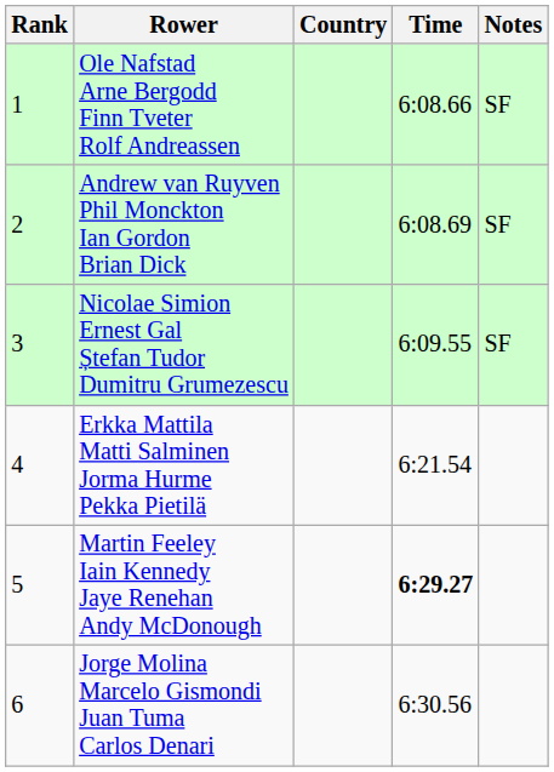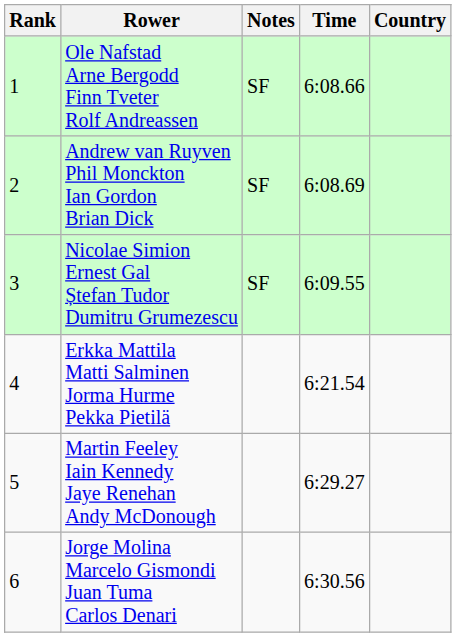columns swapped: Country <-> Notes
Martin Feeley Iain Kennedy Jaye Renehan Andy McDonough | Time: bold -> normal
